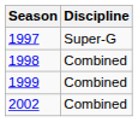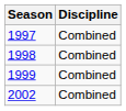1997 | Discipline: Super-G -> Combined
